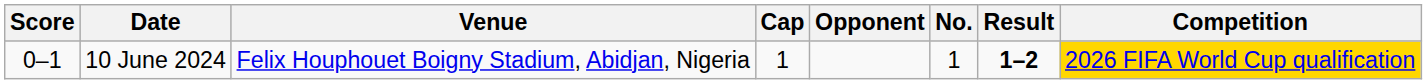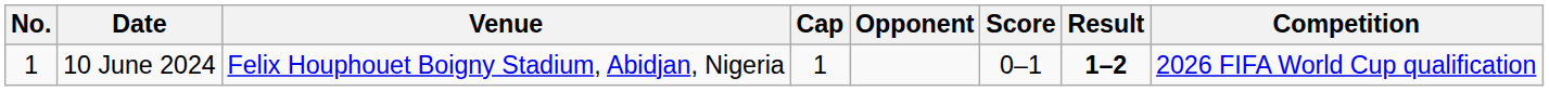columns swapped: No. <-> Score
10 June 2024 | Competition: gold background -> no background
